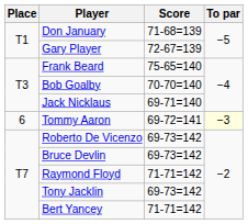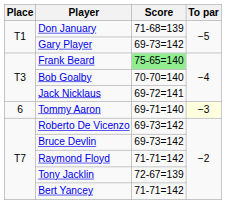Gary Player | Score: 72-67=139 -> 69-73=142
Frank Beard | Score: no background -> lightgreen background
Jack Nicklaus | Score: 69-71=140 -> 69-72=141
Tommy Aaron | Score: 69-72=141 -> 69-71=140
Tony Jacklin | Score: 69-73=142 -> 72-67=139
